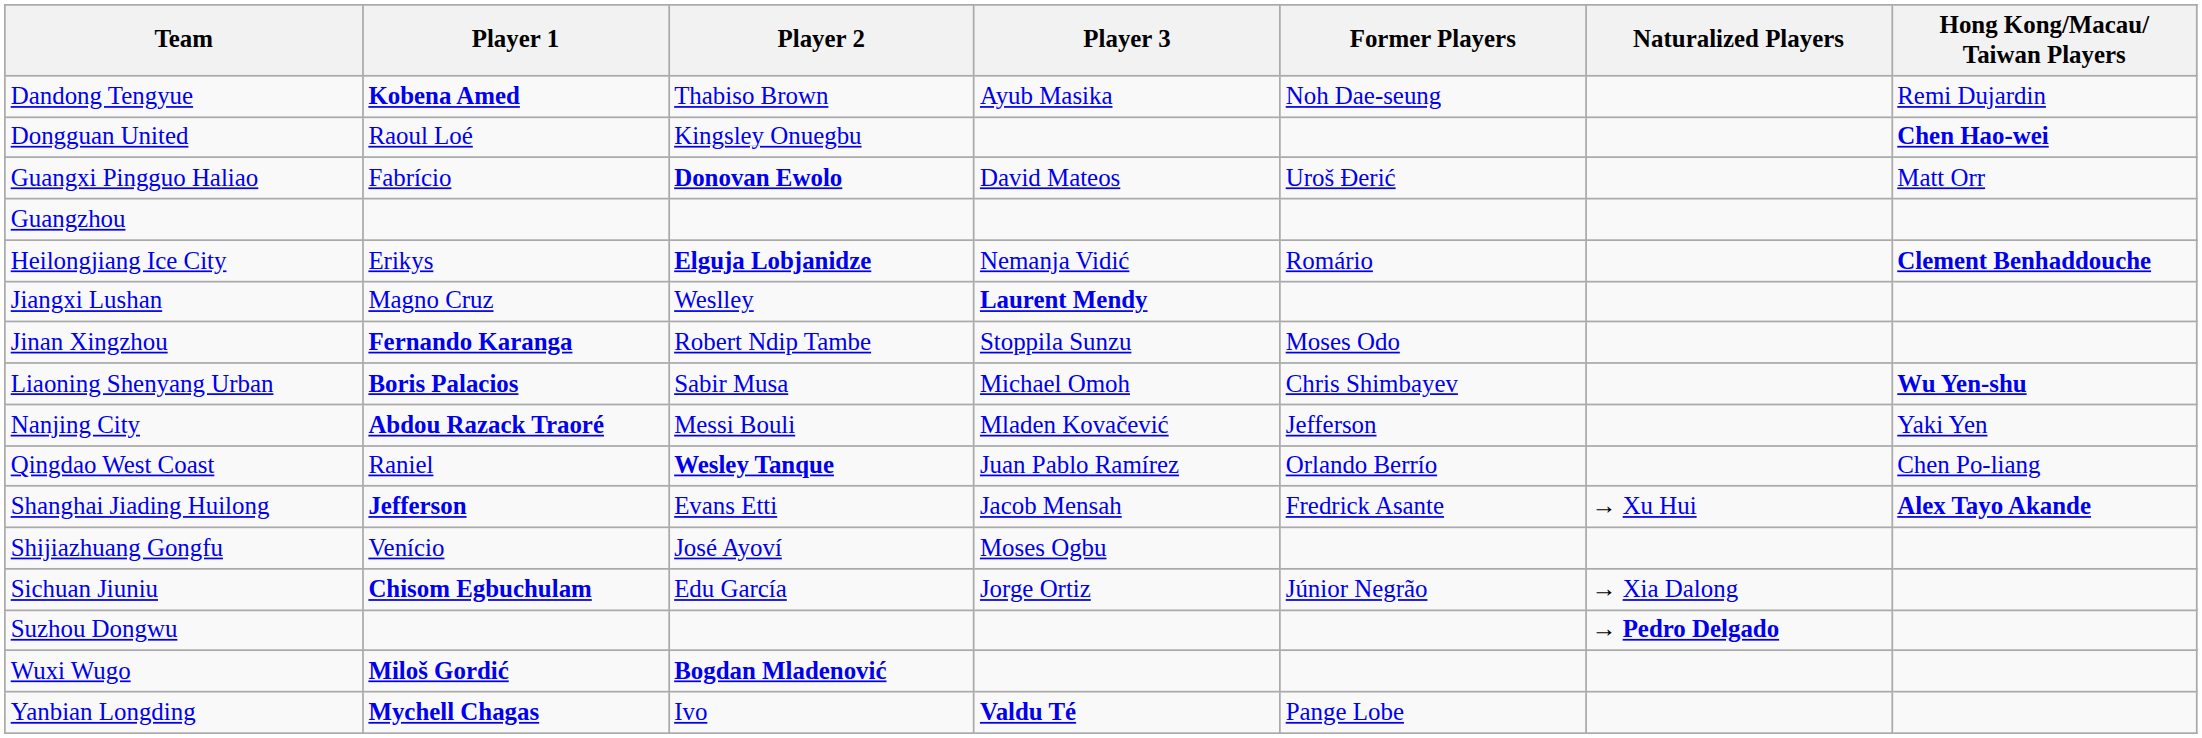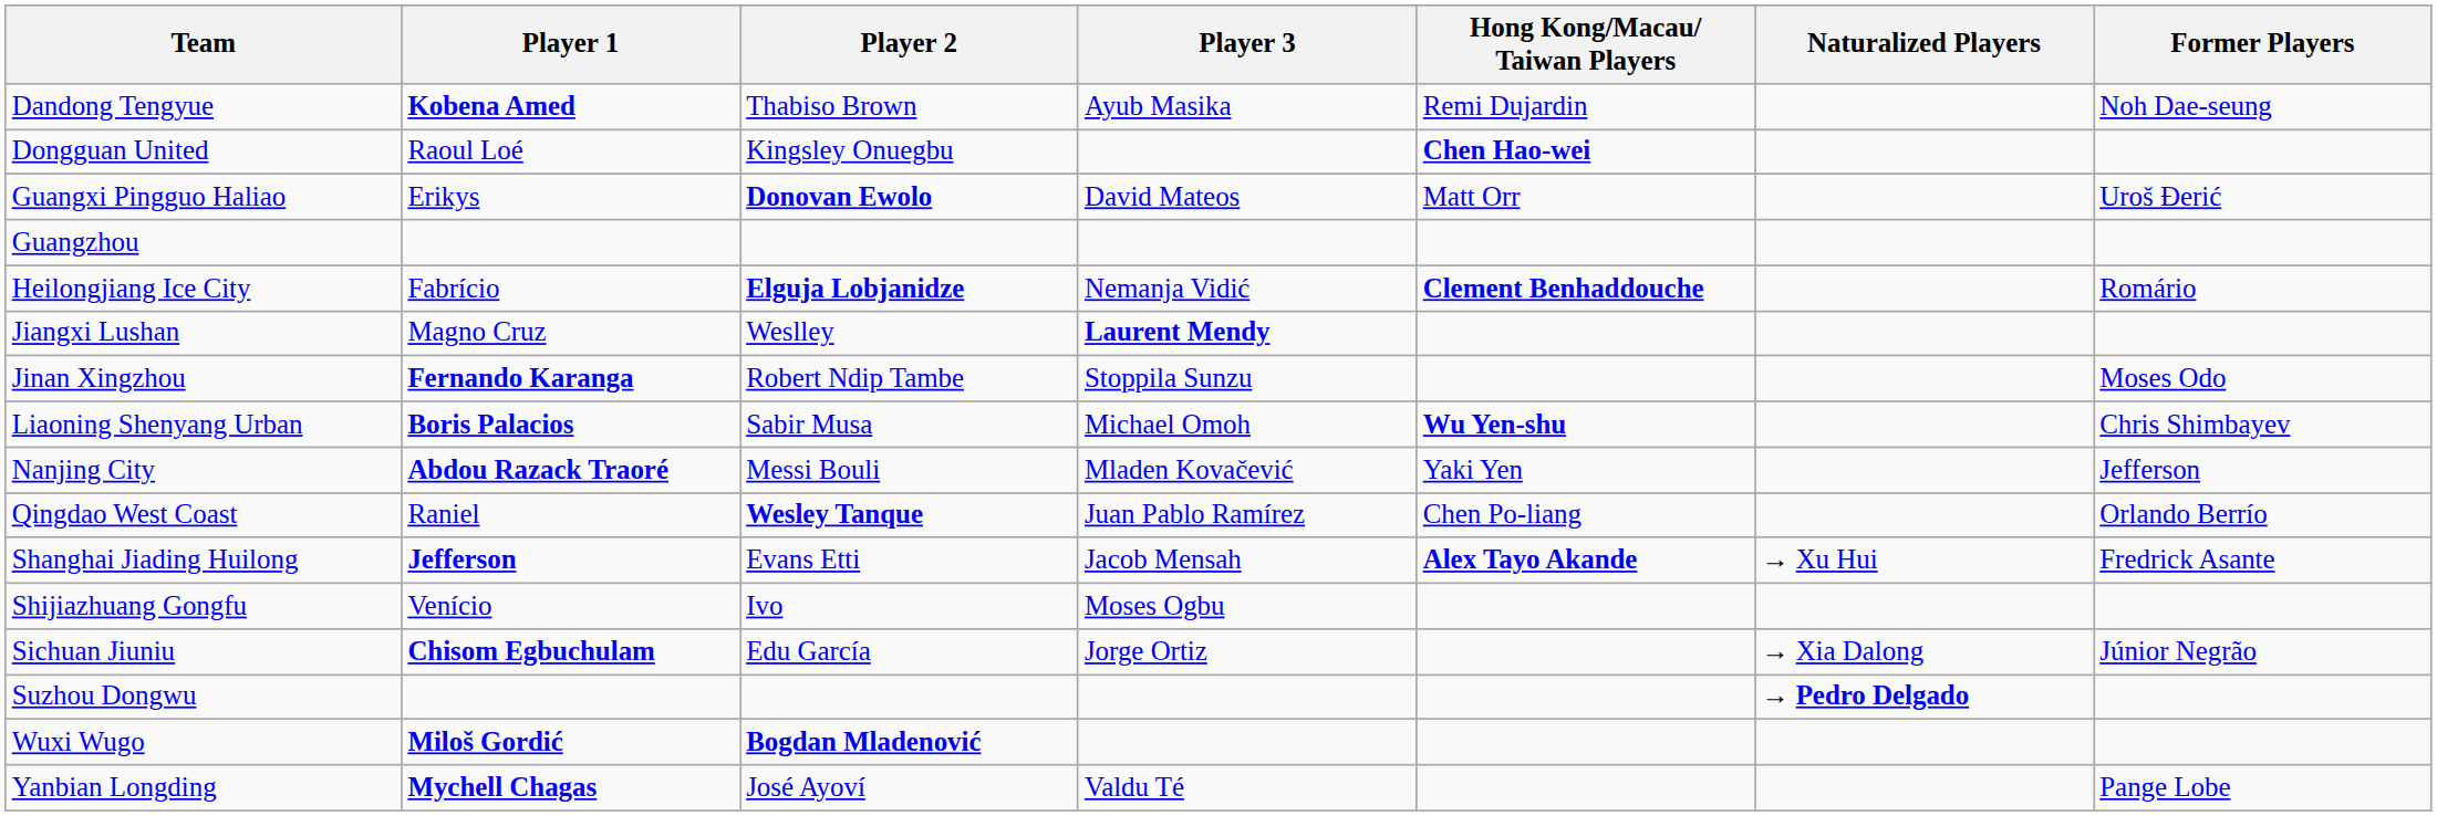columns swapped: Hong Kong/Macau/ Taiwan Players <-> Former Players
Guangxi Pingguo Haliao | Player 1: Fabrício -> Erikys
Heilongjiang Ice City | Player 1: Erikys -> Fabrício
Shijiazhuang Gongfu | Player 2: José Ayoví -> Ivo
Yanbian Longding | Player 2: Ivo -> José Ayoví
Yanbian Longding | Player 3: bold -> normal
